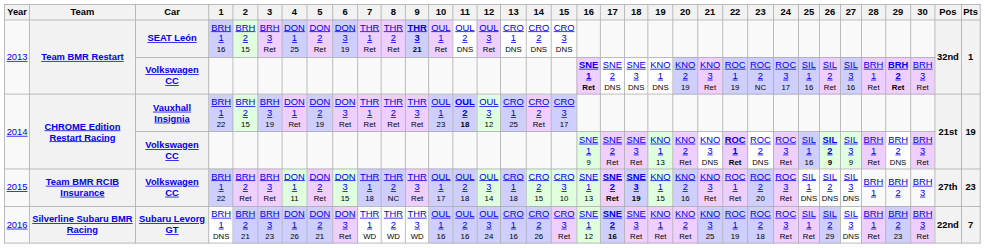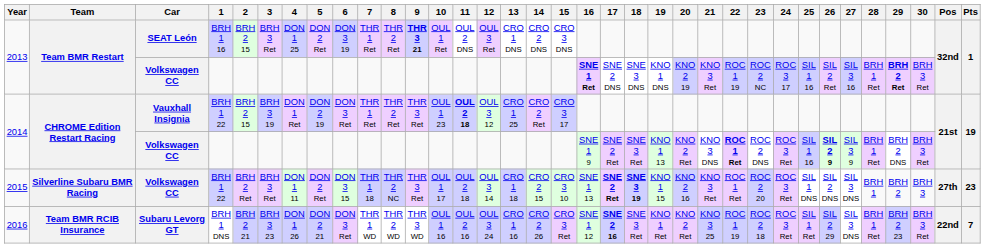2015 | Team: Team BMR RCIB Insurance -> Silverline Subaru BMR Racing
2016 | Team: Silverline Subaru BMR Racing -> Team BMR RCIB Insurance
